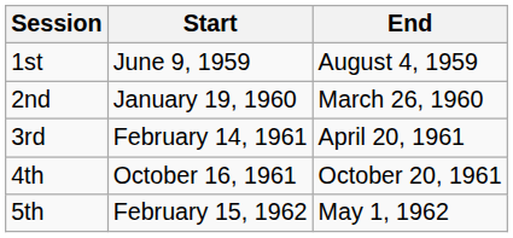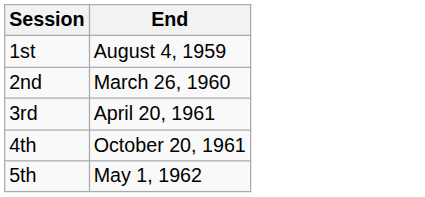- column: Start | June 9, 1959 | January 19, 1960 | February 14, 1961 | October 16, 1961 | February 15, 1962
